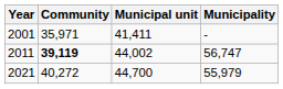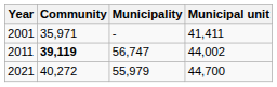columns swapped: Municipal unit <-> Municipality
